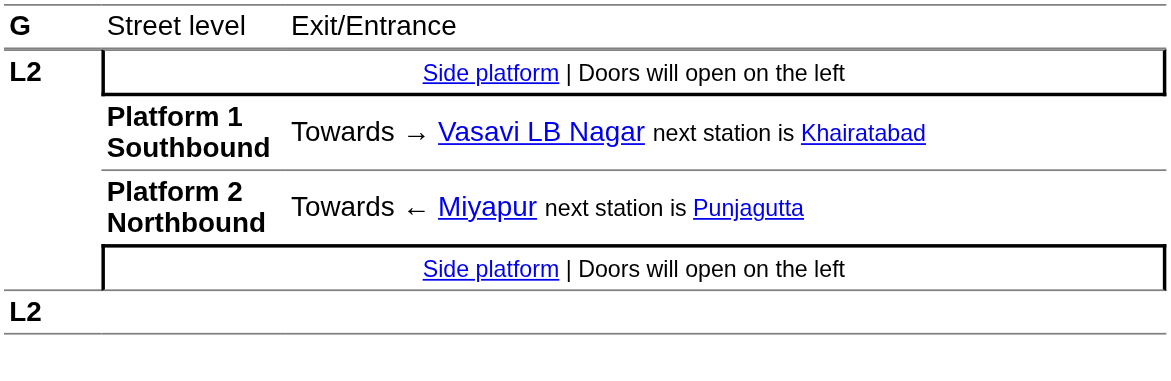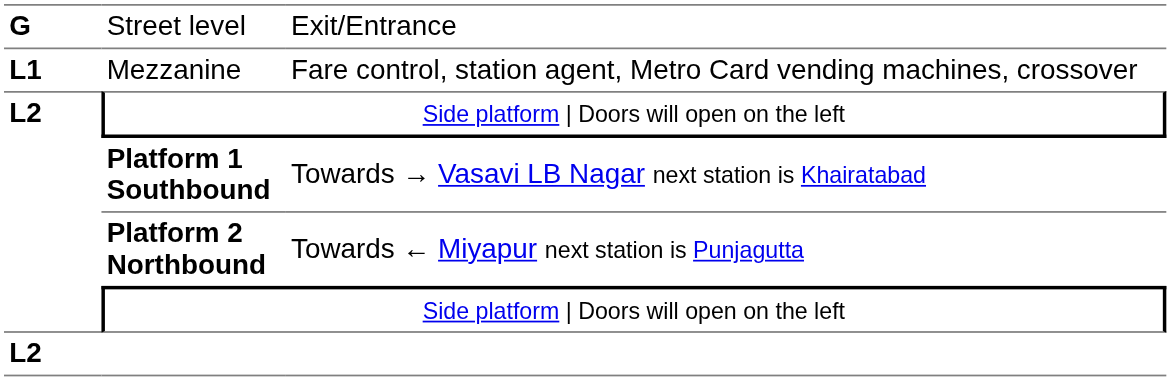+ row: L1 | Mezzanine | Fare control, station agent, Metro Card vending machines, crossover
